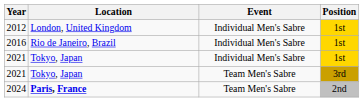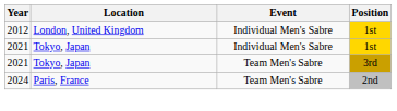- row: 2016 | Rio de Janeiro, Brazil | Individual Men's Sabre | 1st
2024 | Location: bold -> normal
